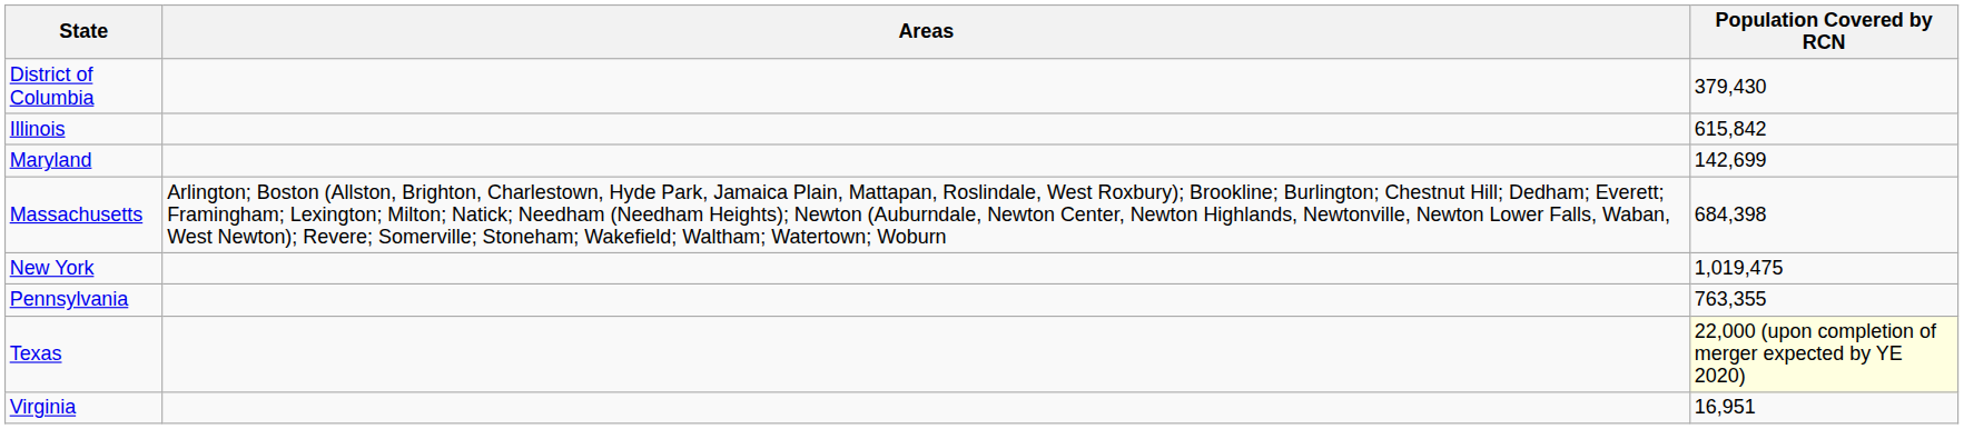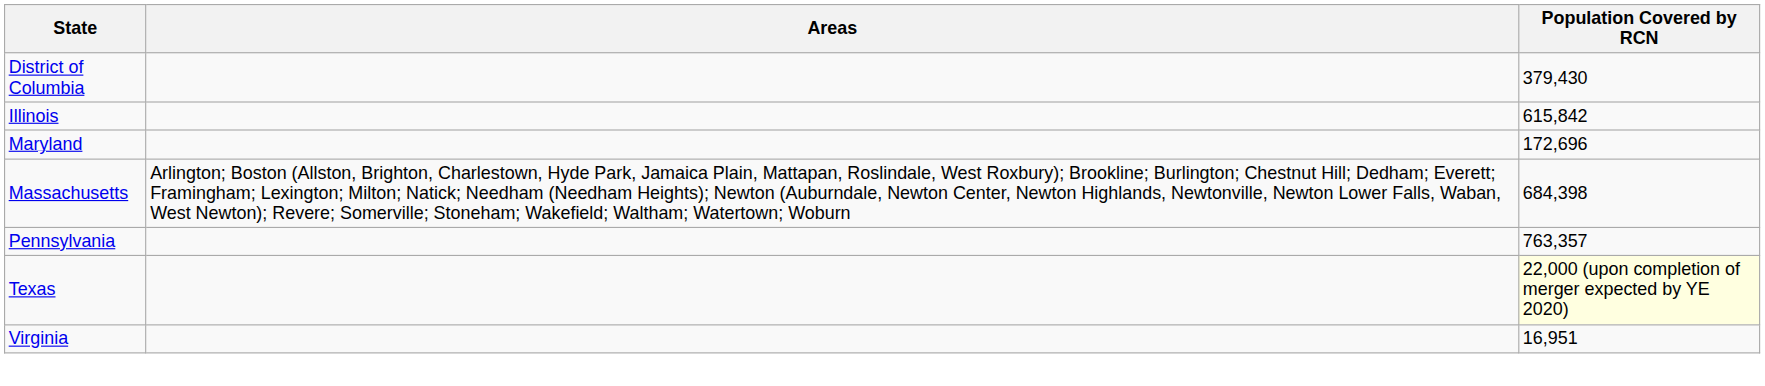Maryland | Population Covered by RCN: 142,699 -> 172,696
- row: New York | 1,019,475
Pennsylvania | Population Covered by RCN: 763,355 -> 763,357
